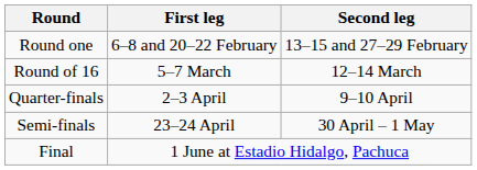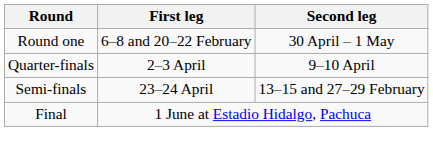Round one | Second leg: 13–15 and 27–29 February -> 30 April – 1 May
- row: Round of 16 | 5–7 March | 12–14 March
Semi-finals | Second leg: 30 April – 1 May -> 13–15 and 27–29 February
